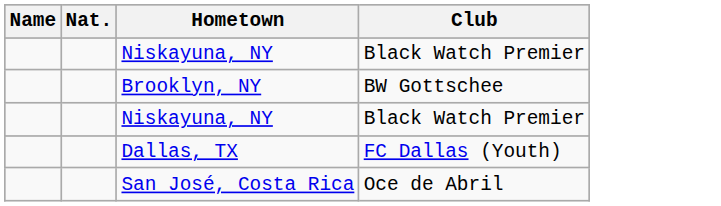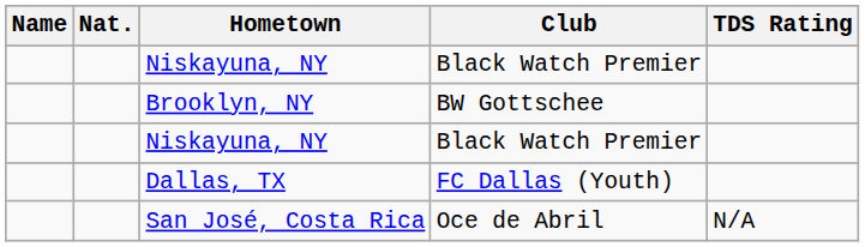+ column: TDS Rating | N/A
